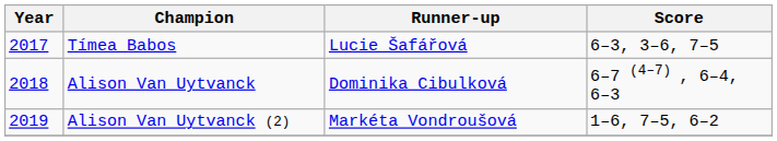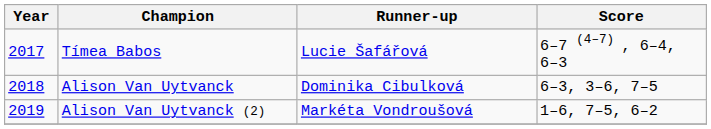Tímea Babos | Score: 6–3, 3–6, 7–5 -> 6–7 (4–7) , 6–4, 6–3
Alison Van Uytvanck | Score: 6–7 (4–7) , 6–4, 6–3 -> 6–3, 3–6, 7–5
